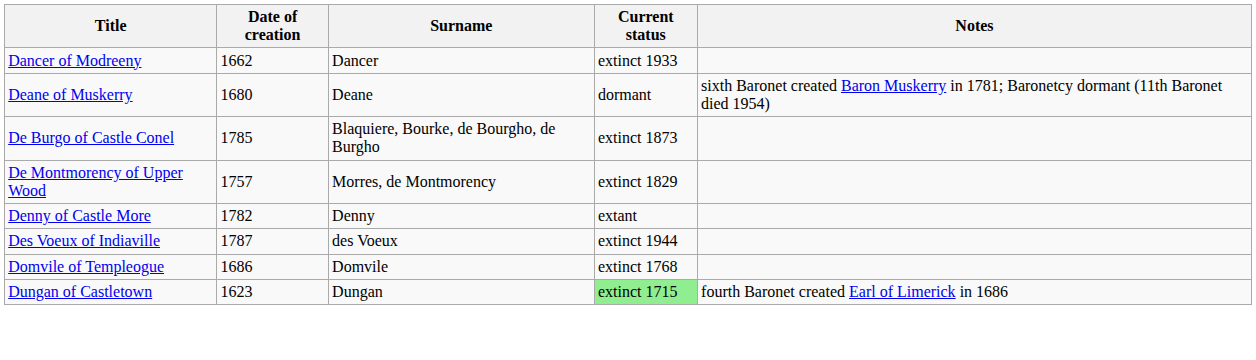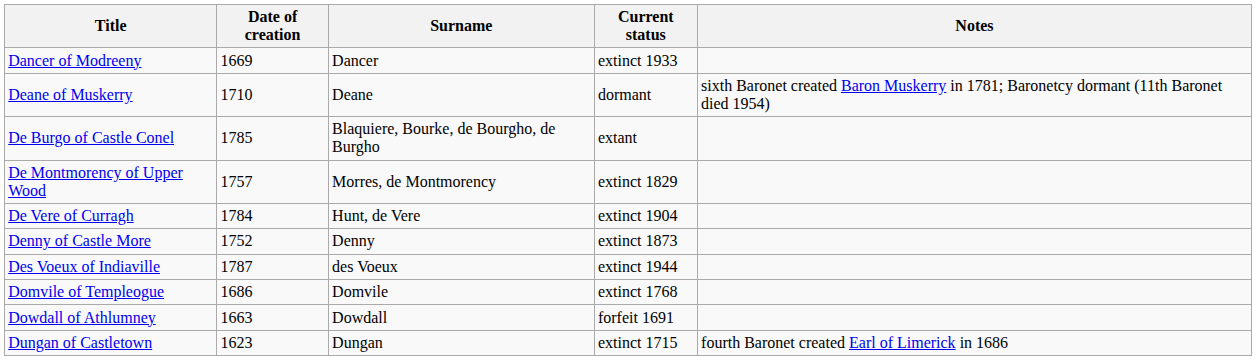Dancer of Modreeny | Date of creation: 1662 -> 1669
Deane of Muskerry | Date of creation: 1680 -> 1710
De Burgo of Castle Conel | Current status: extinct 1873 -> extant
+ row: De Vere of Curragh | 1784 | Hunt, de Vere | extinct 1904
Denny of Castle More | Date of creation: 1782 -> 1752
Denny of Castle More | Current status: extant -> extinct 1873
+ row: Dowdall of Athlumney | 1663 | Dowdall | forfeit 1691
Dungan of Castletown | Current status: lightgreen background -> no background
